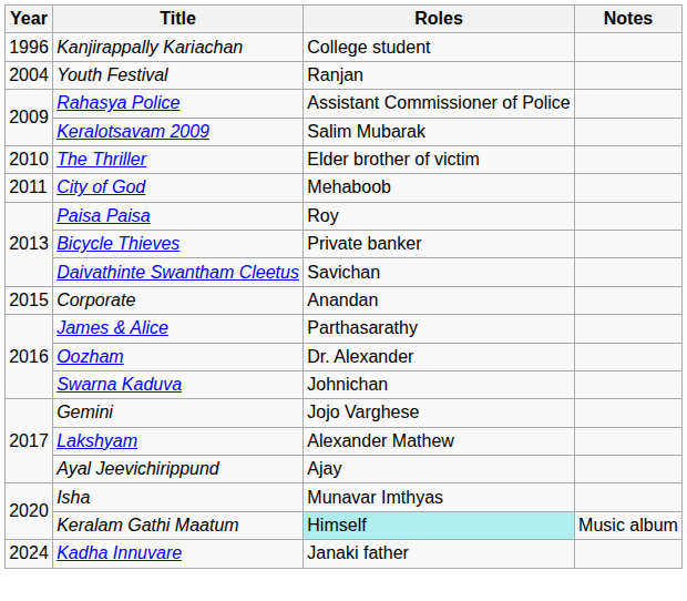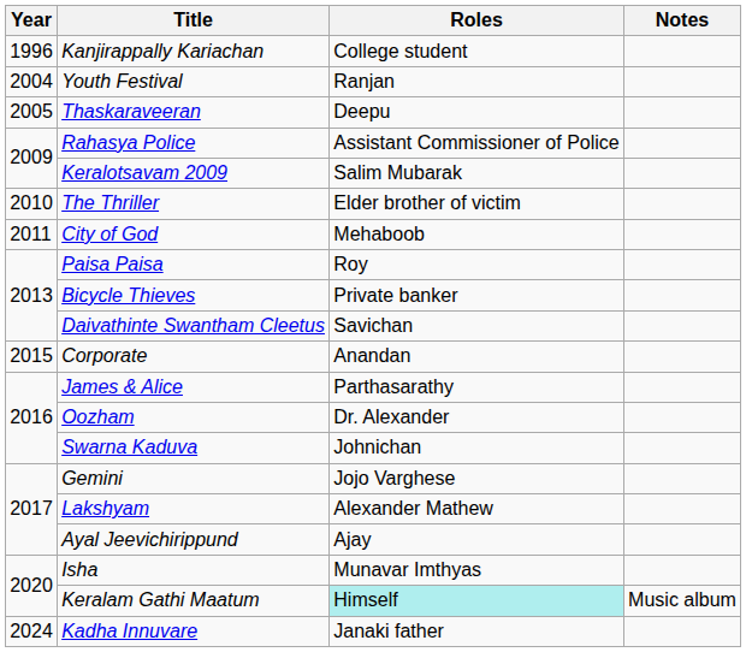+ row: 2005 | Thaskaraveeran | Deepu
